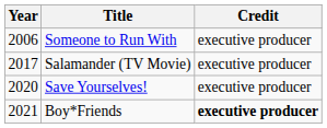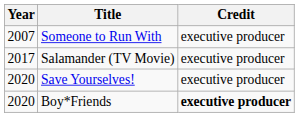Someone to Run With | Year: 2006 -> 2007
Boy*Friends | Year: 2021 -> 2020
